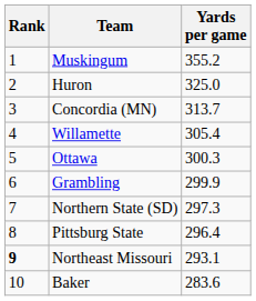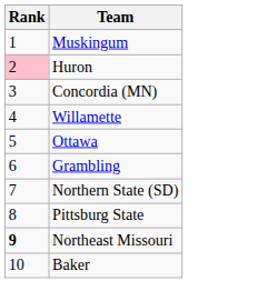- column: Yards per game | 355.2 | 325.0 | 313.7 | 305.4 | 300.3 | 299.9 | 297.3 | 296.4 | 293.1 | 283.6
Huron | Rank: no background -> pink background
